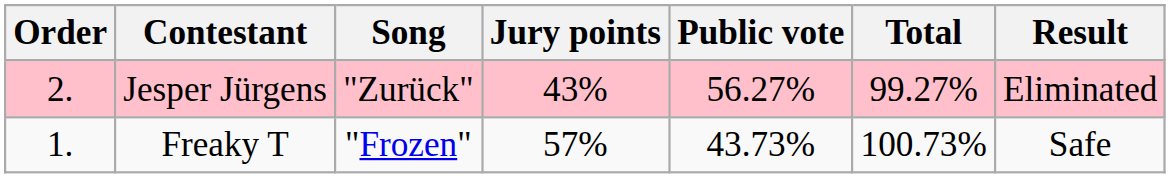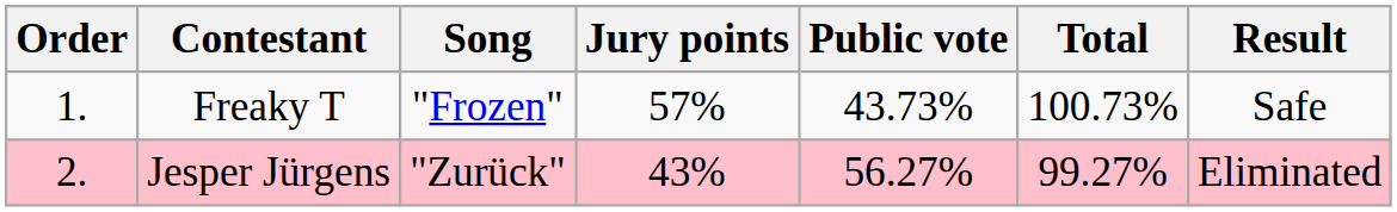rows swapped: Freaky T <-> Jesper Jürgens
